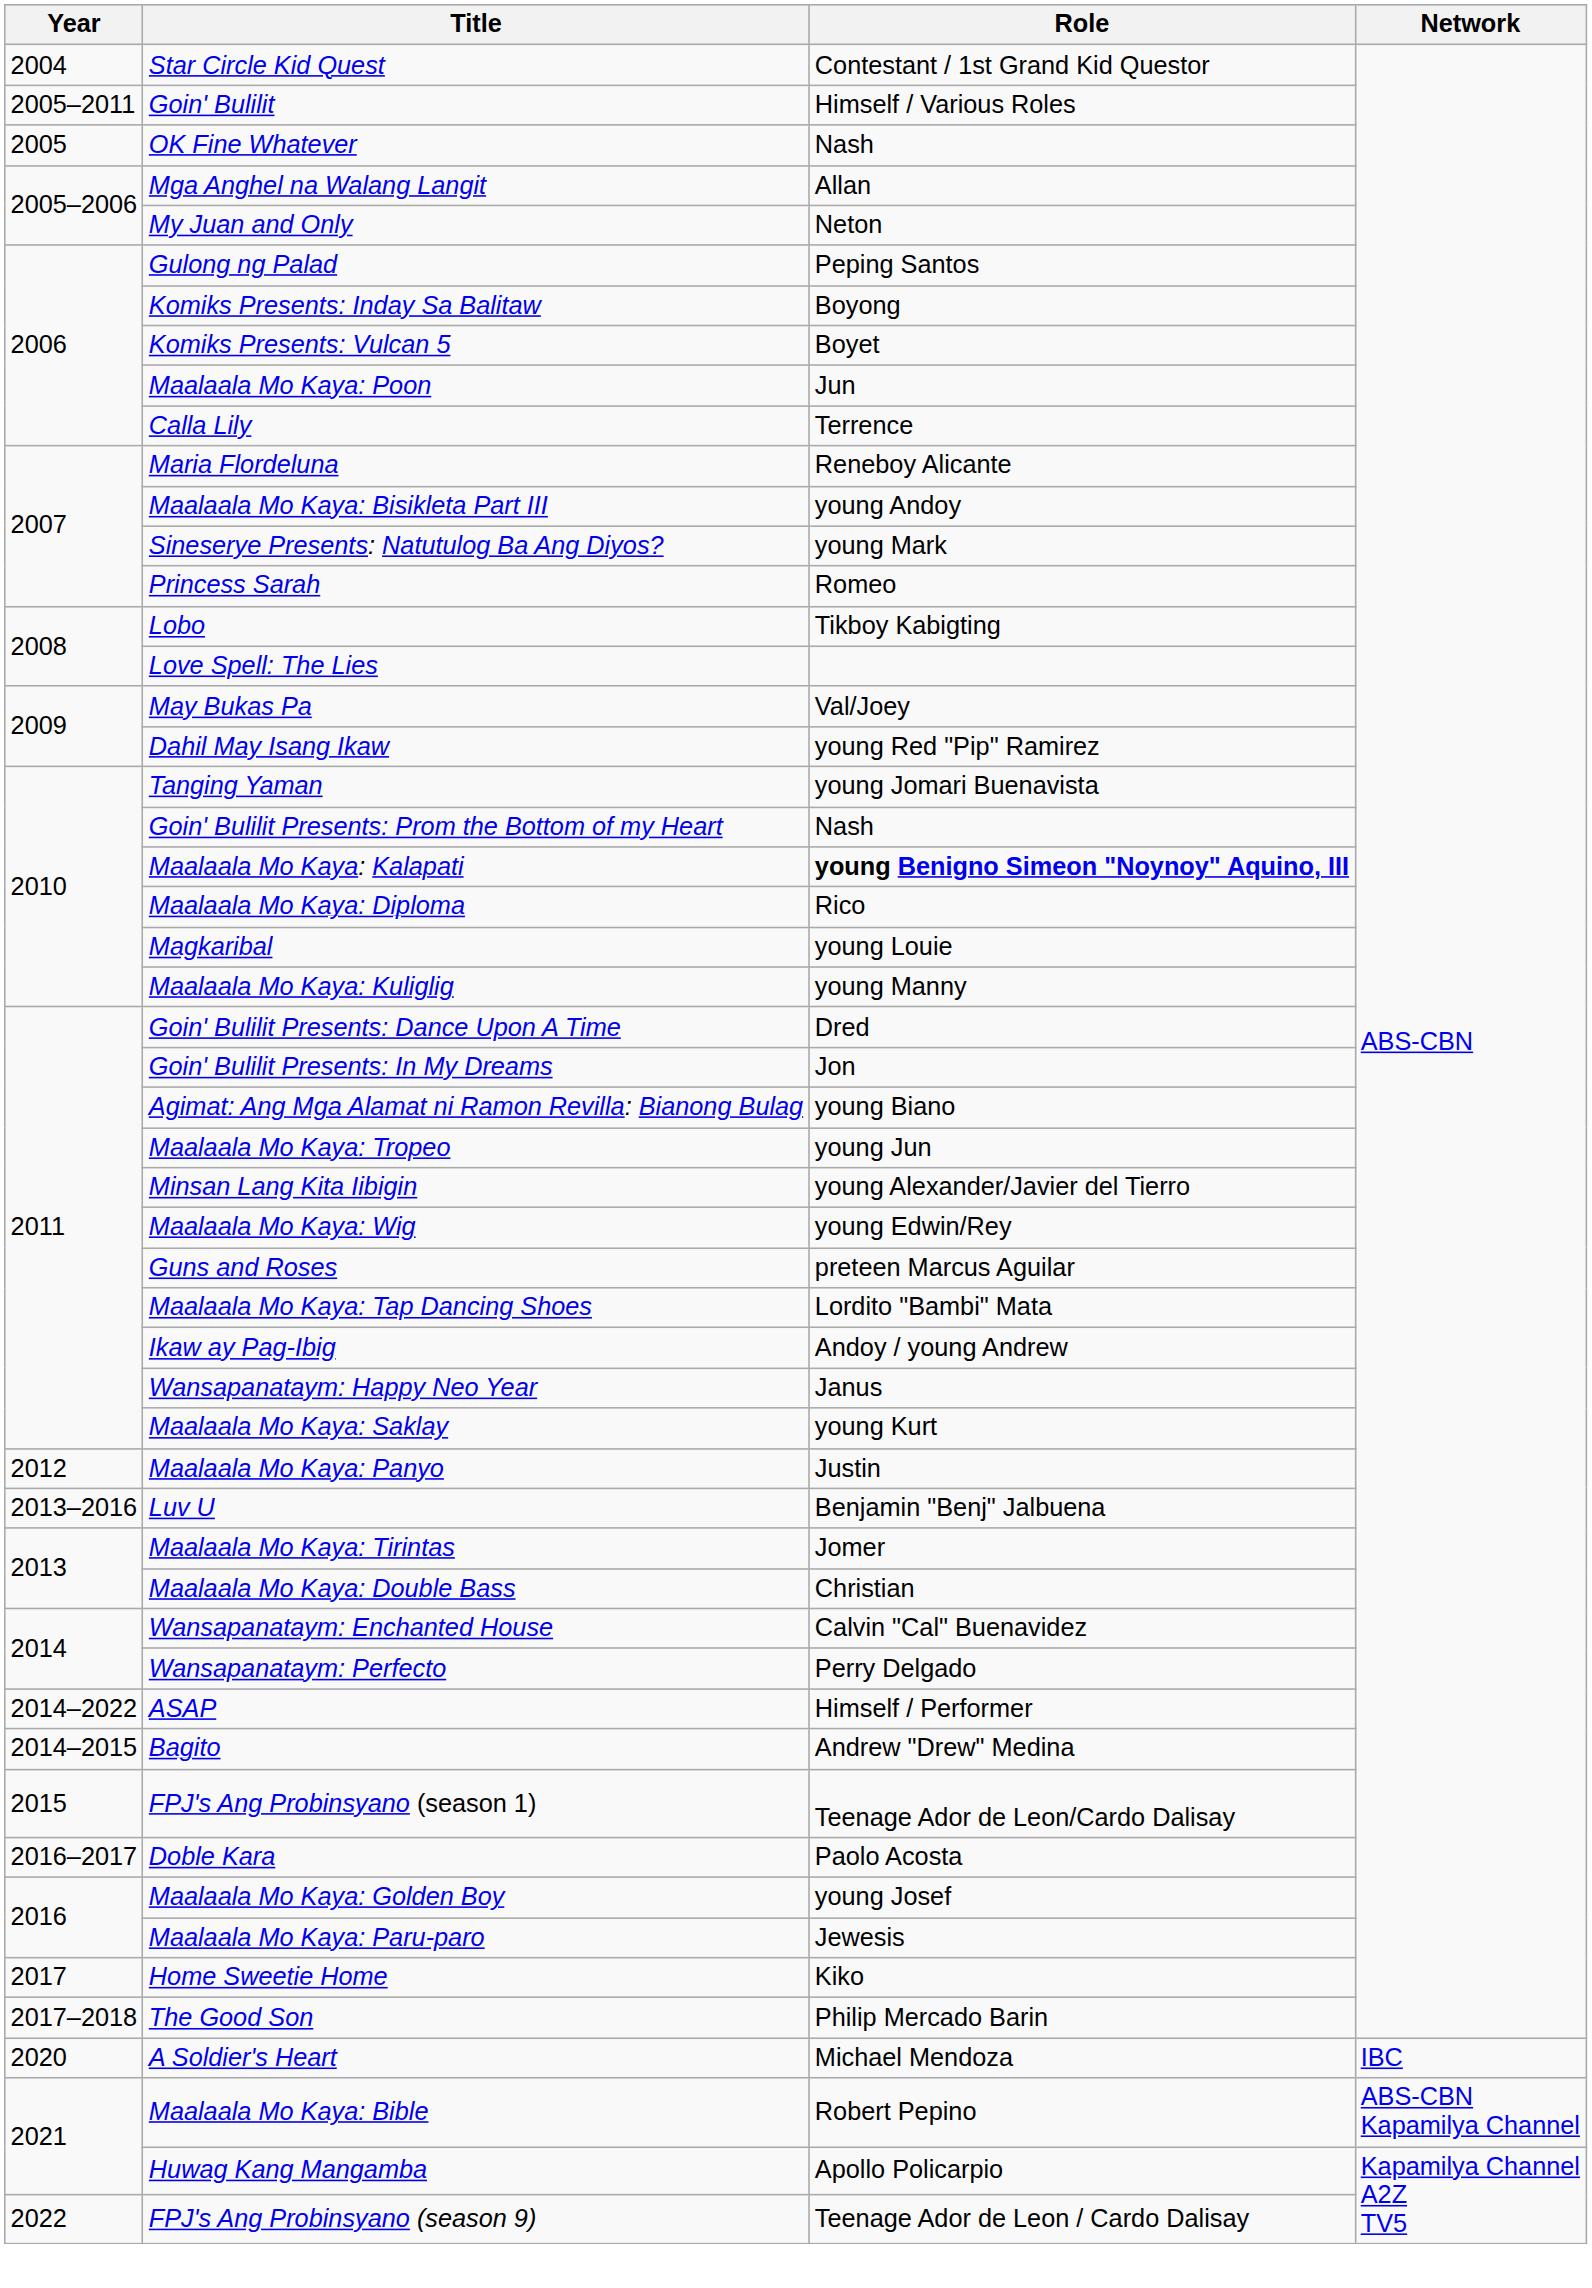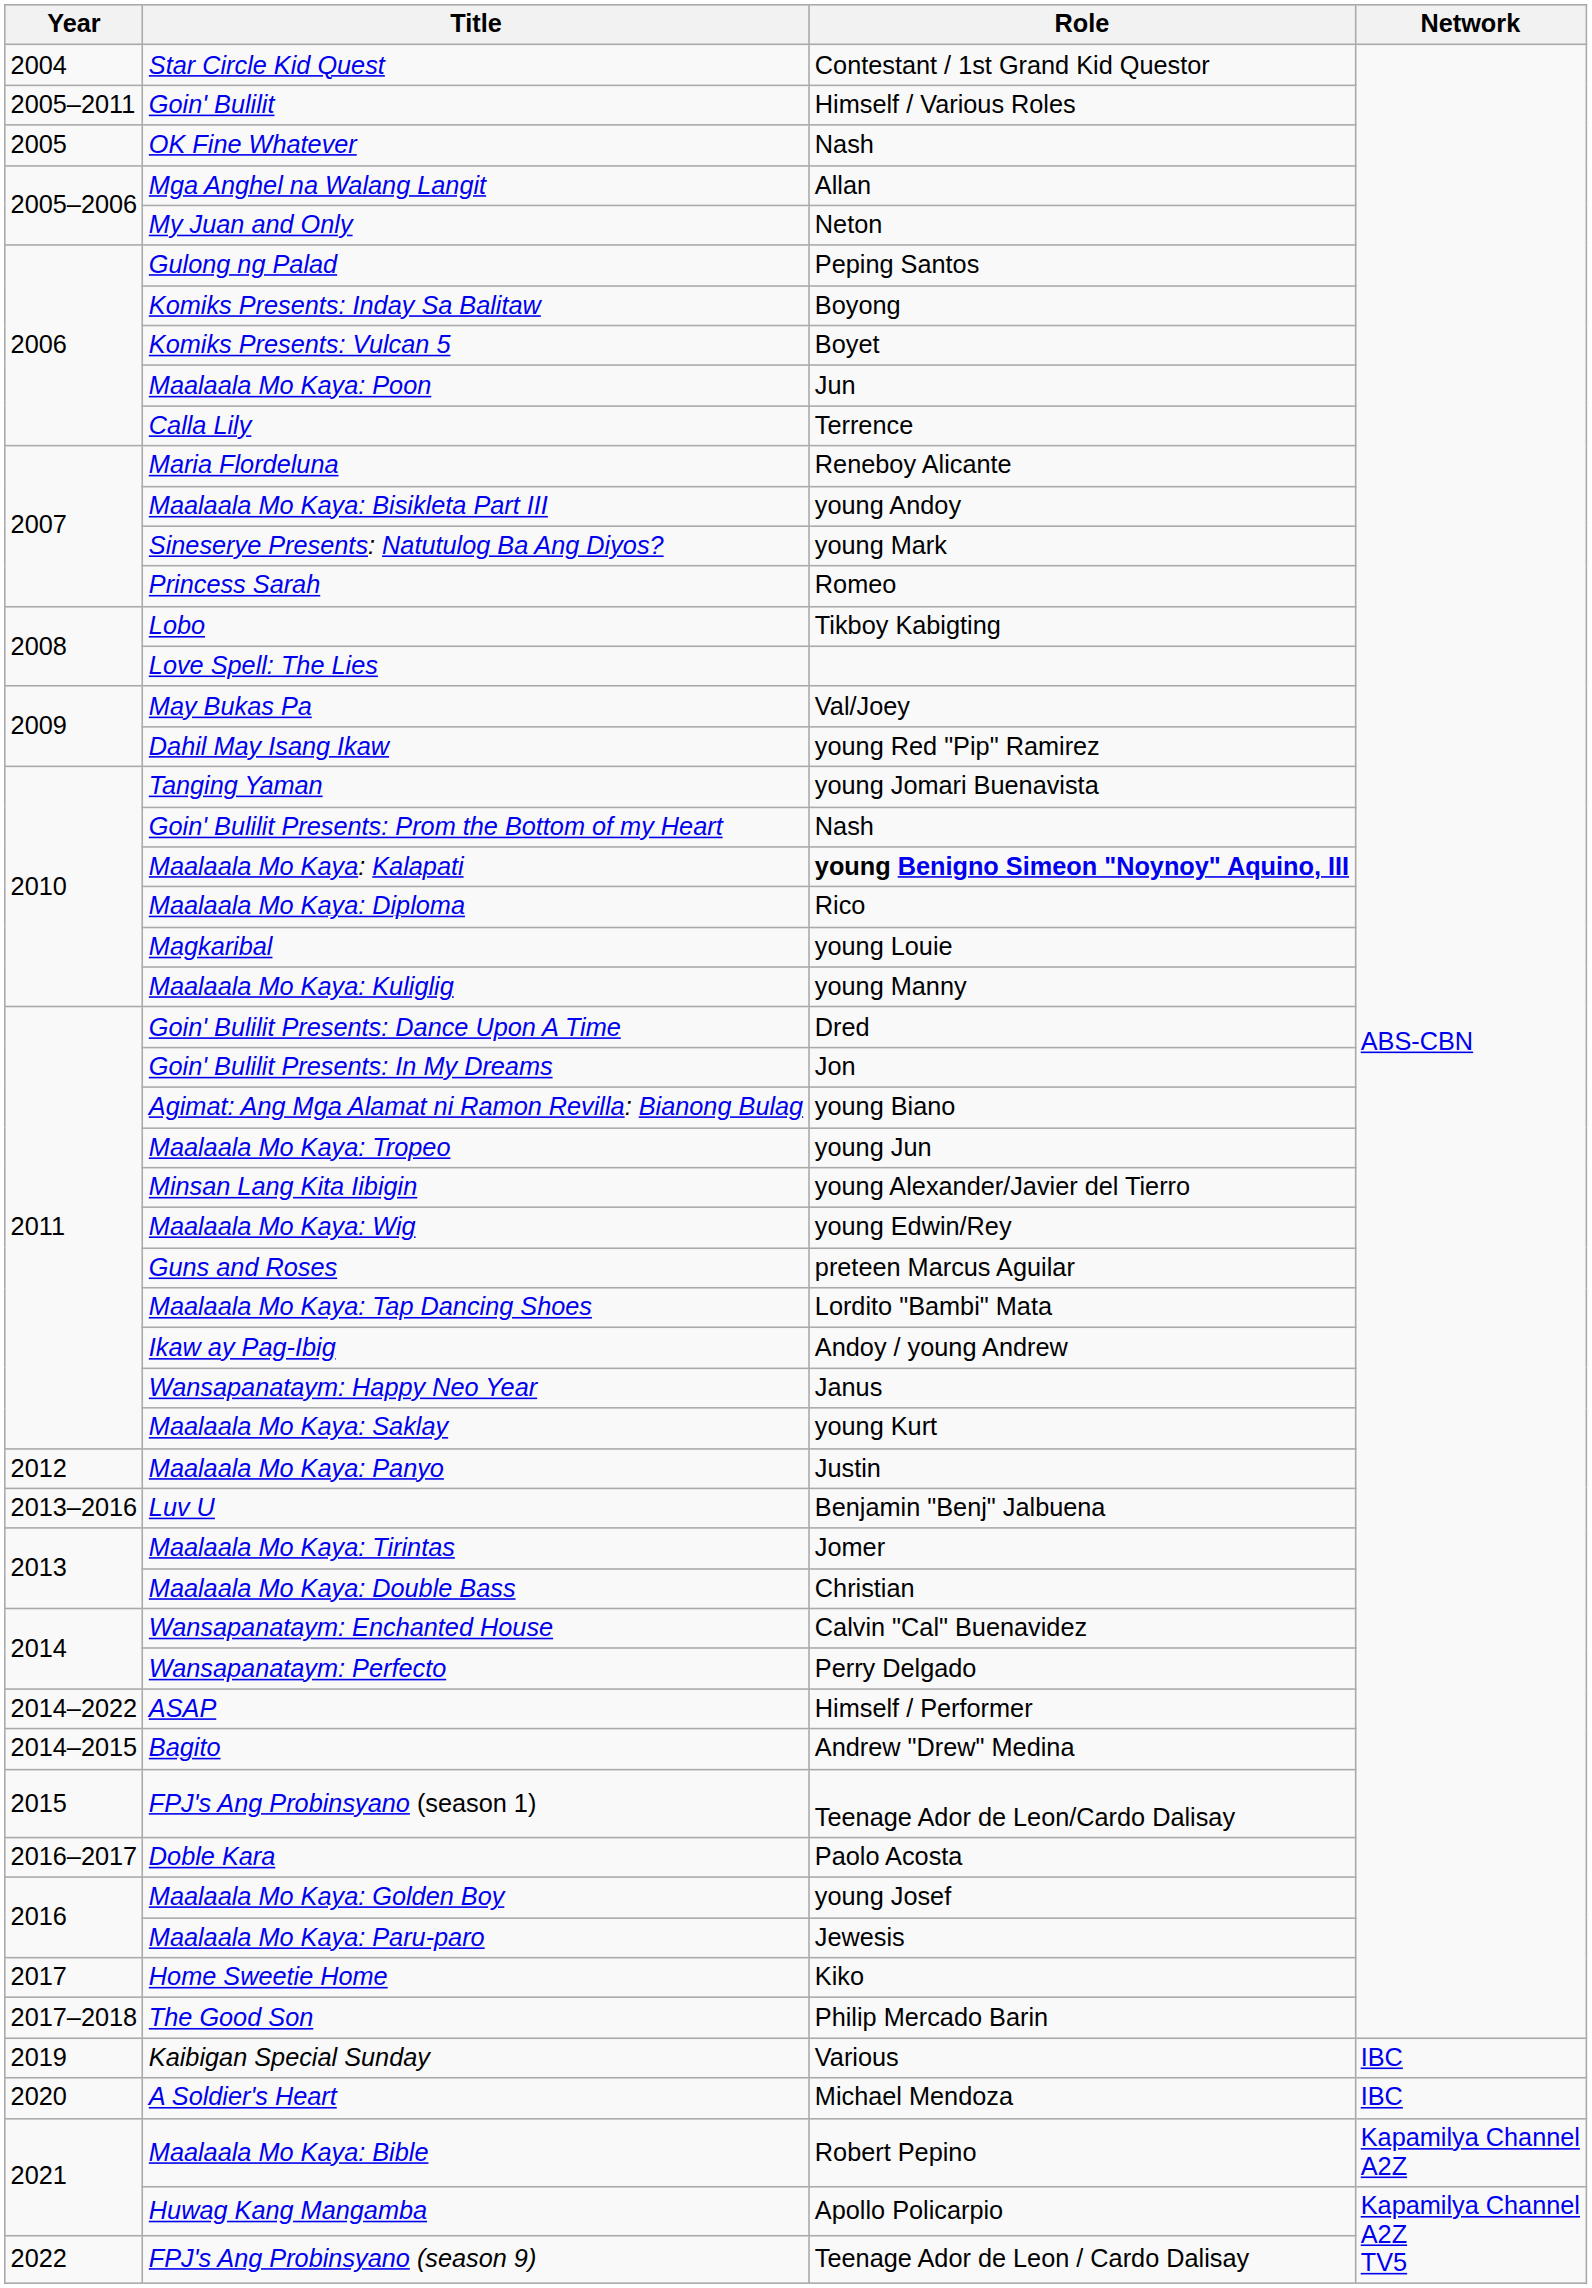+ row: 2019 | Kaibigan Special Sunday | Various | IBC
Maalaala Mo Kaya: Bible | Network: ABS-CBN Kapamilya Channel -> Kapamilya Channel A2Z
